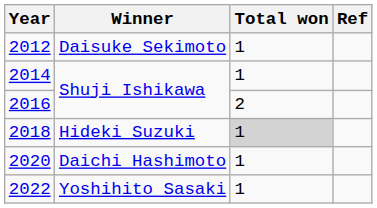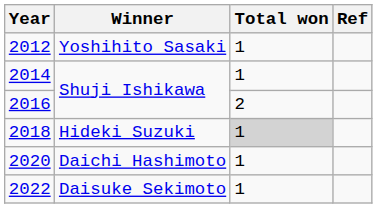2012 | Winner: Daisuke Sekimoto -> Yoshihito Sasaki
2022 | Winner: Yoshihito Sasaki -> Daisuke Sekimoto
